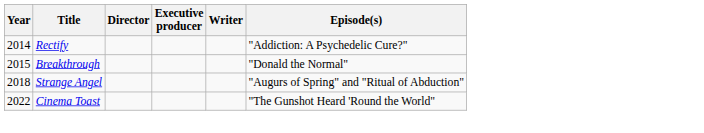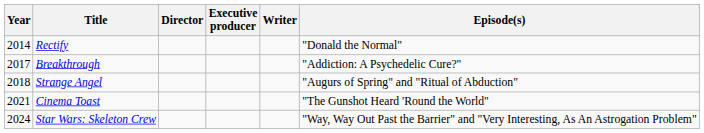Rectify | Episode(s): "Addiction: A Psychedelic Cure?" -> "Donald the Normal"
Breakthrough | Year: 2015 -> 2017
Breakthrough | Episode(s): "Donald the Normal" -> "Addiction: A Psychedelic Cure?"
Cinema Toast | Year: 2022 -> 2021
+ row: 2024 | Star Wars: Skeleton Crew | "Way, Way Out Past the Barrier" and "Very Interesting, As An Astrogation Problem"
